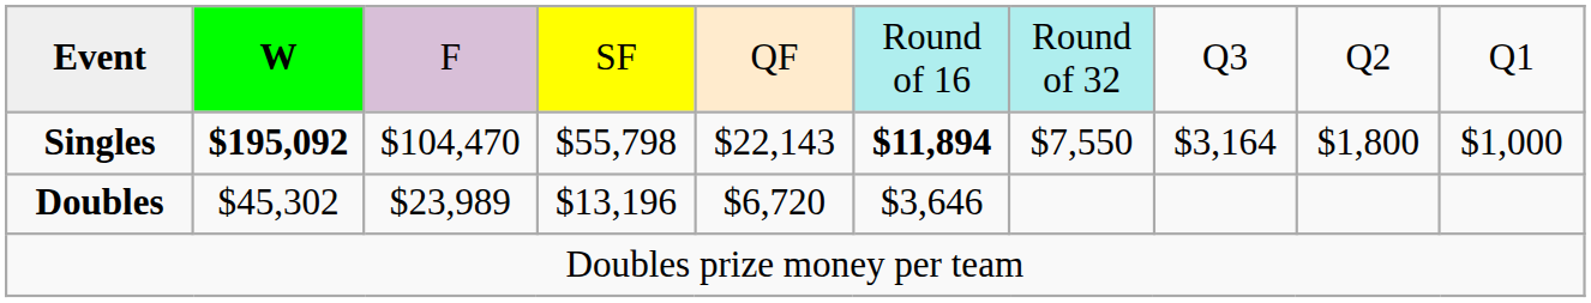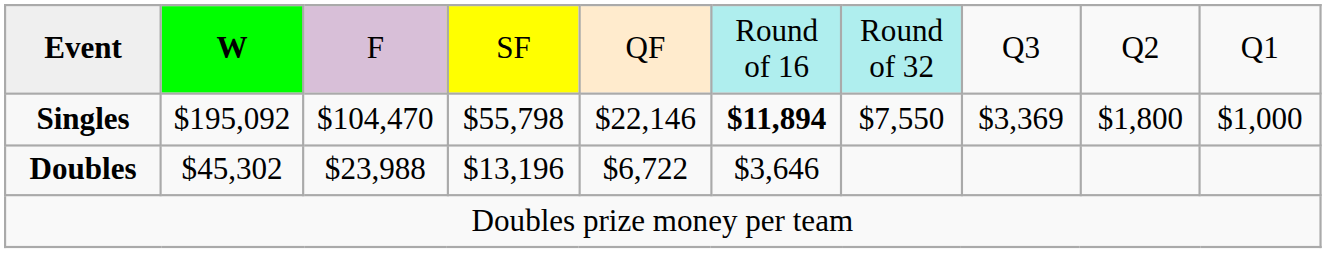Singles | column 2: bold -> normal
Singles | column 5: $22,143 -> $22,146
Singles | column 8: $3,164 -> $3,369
Doubles | column 3: $23,989 -> $23,988
Doubles | column 5: $6,720 -> $6,722
